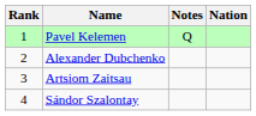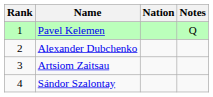columns swapped: Nation <-> Notes
